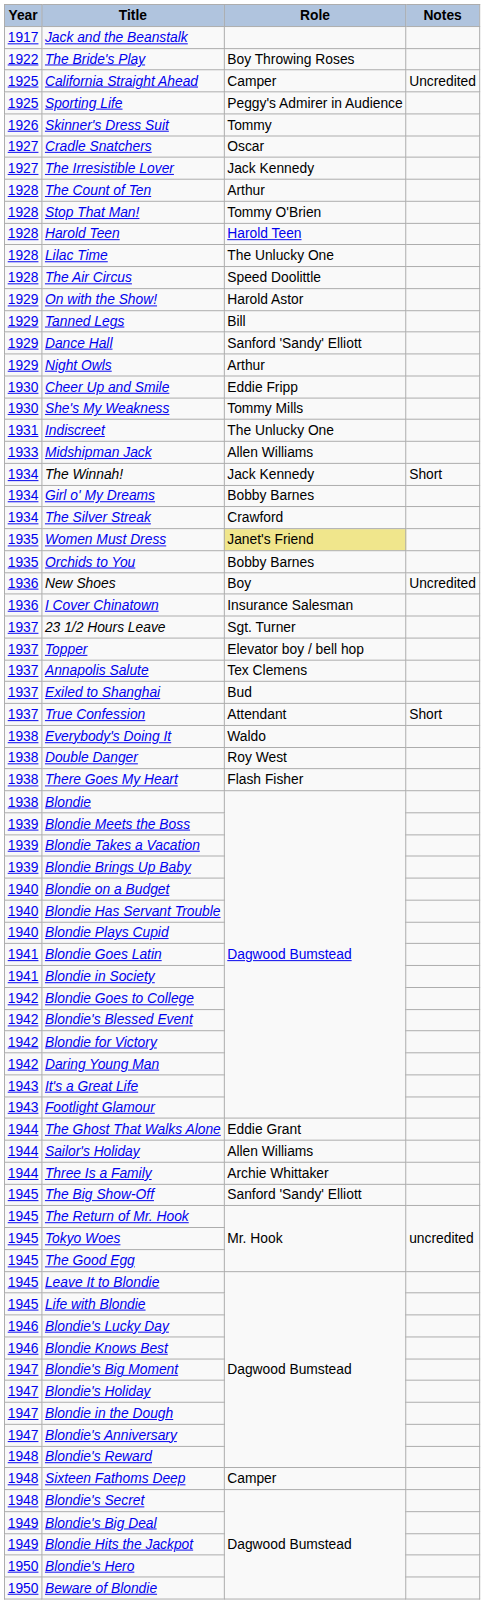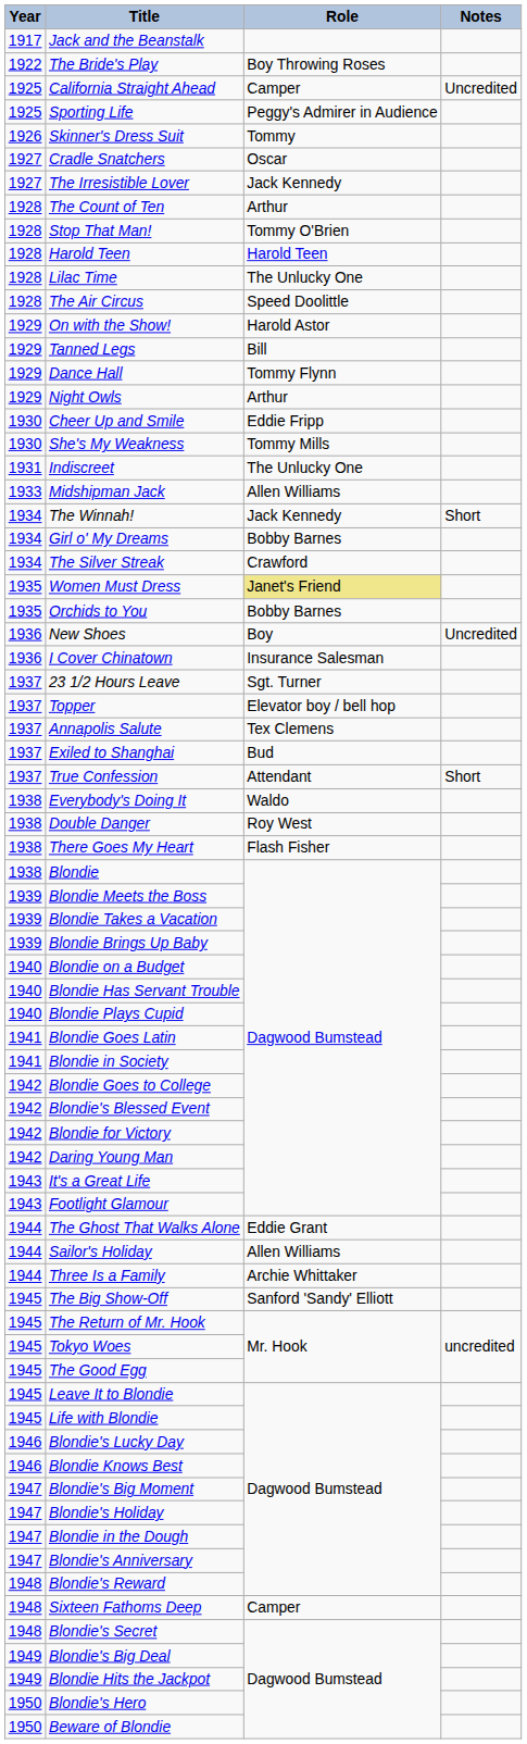Dance Hall | Role: Sanford 'Sandy' Elliott -> Tommy Flynn
